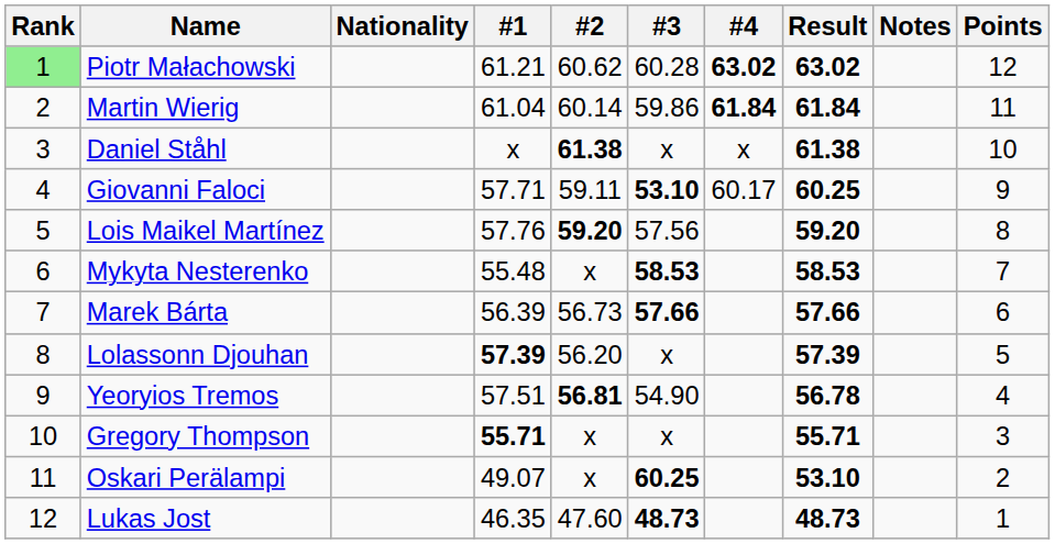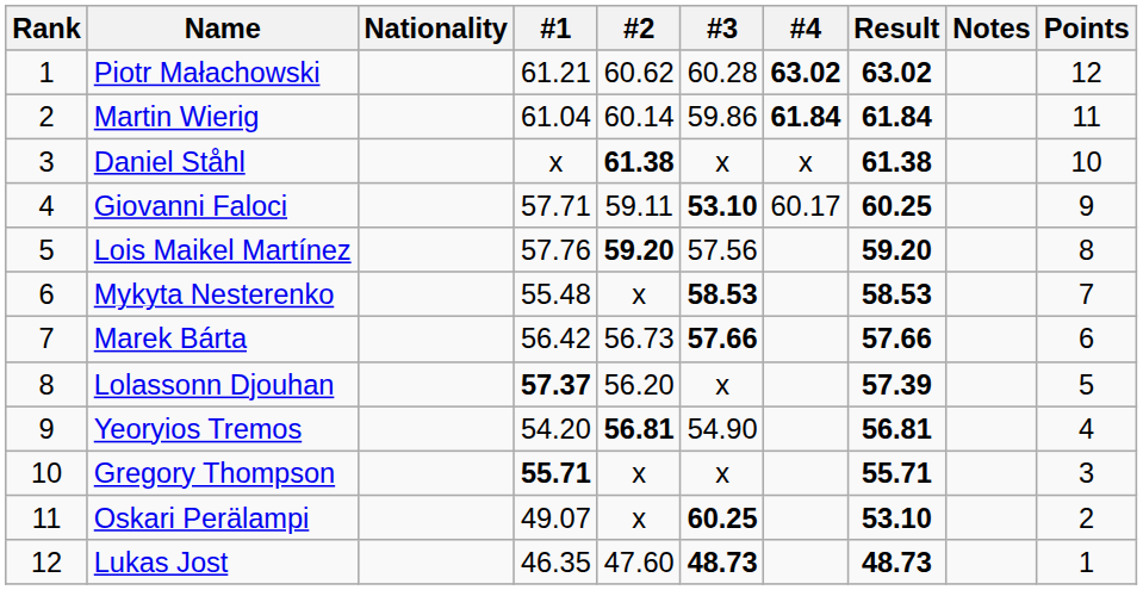Piotr Małachowski | Rank: lightgreen background -> no background
Marek Bárta | #1: 56.39 -> 56.42
Lolassonn Djouhan | #1: 57.39 -> 57.37
Yeoryios Tremos | #1: 57.51 -> 54.20
Yeoryios Tremos | Result: 56.78 -> 56.81
